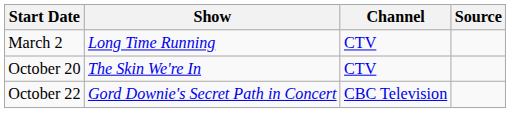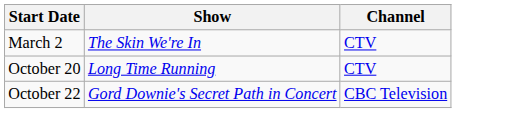- column: Source
March 2 | Show: Long Time Running -> The Skin We're In
October 20 | Show: The Skin We're In -> Long Time Running
